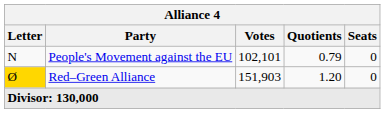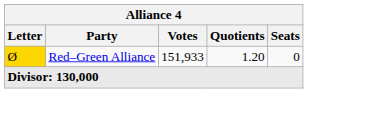- row: N | People's Movement against the EU | 102,101 | 0.79 | 0
Red–Green Alliance | Votes: 151,903 -> 151,933
